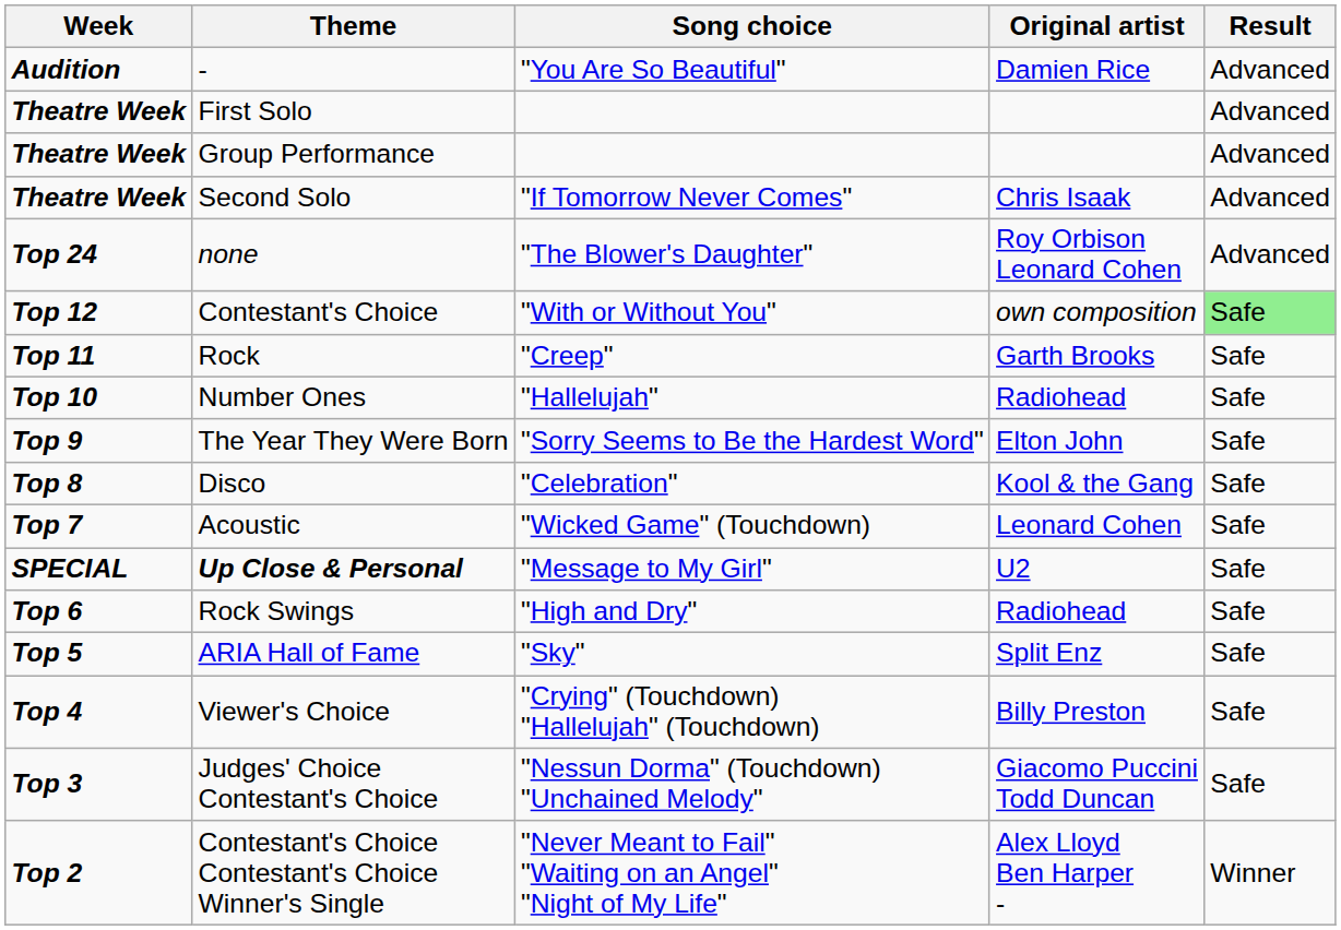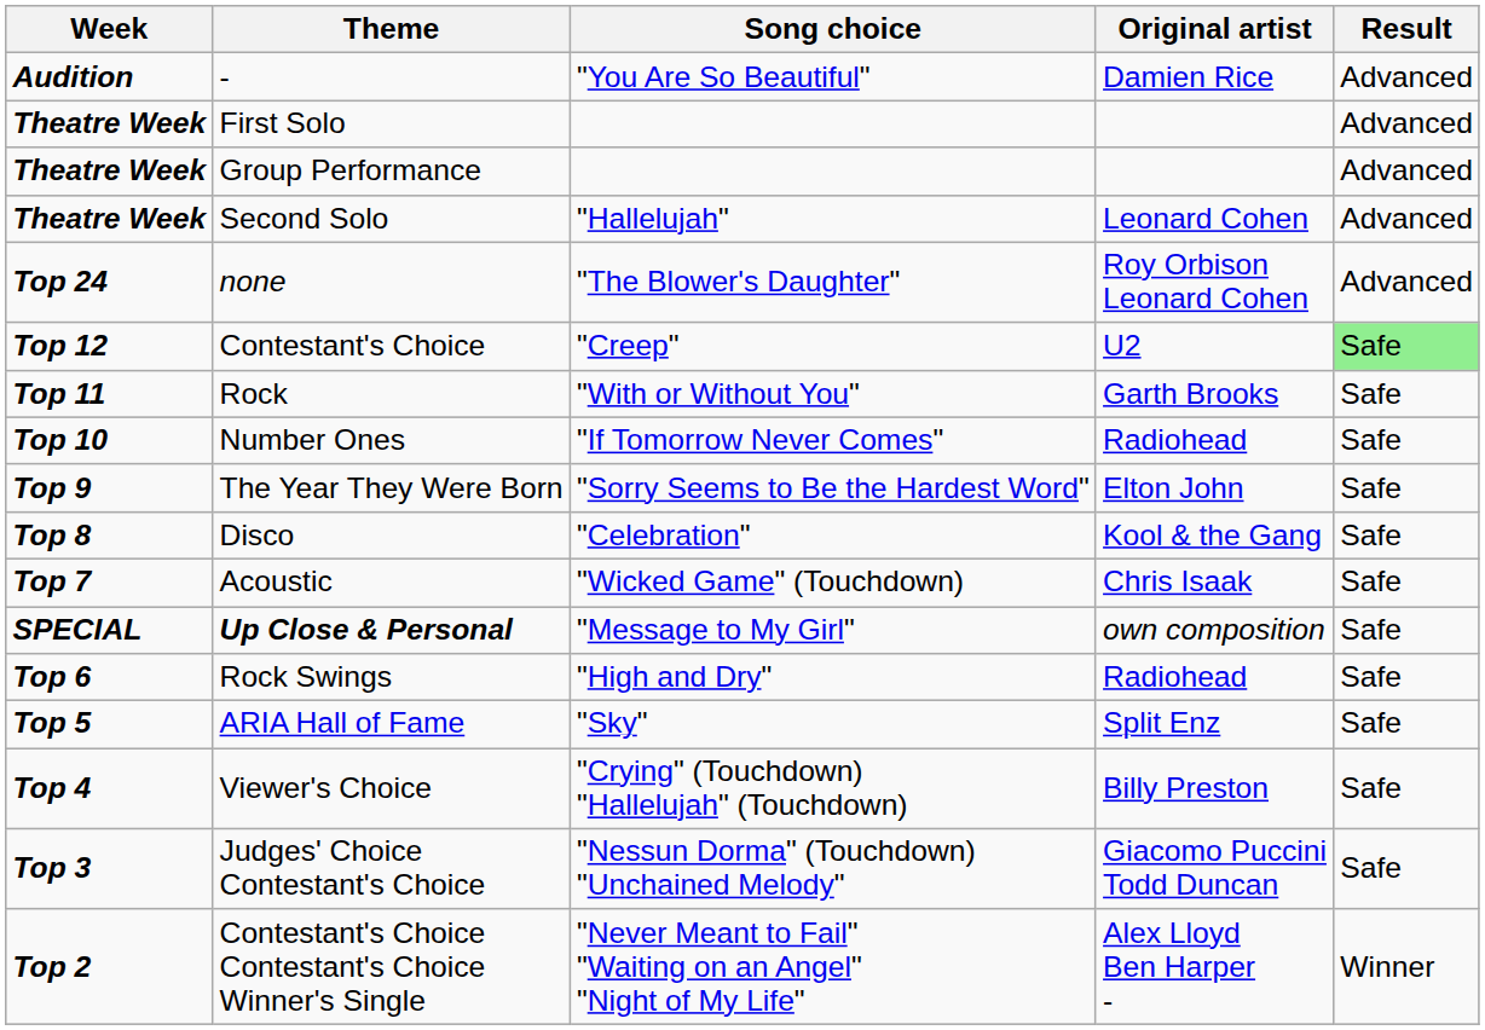Second Solo | Song choice: "If Tomorrow Never Comes" -> "Hallelujah"
Second Solo | Original artist: Chris Isaak -> Leonard Cohen
Contestant's Choice | Song choice: "With or Without You" -> "Creep"
Contestant's Choice | Original artist: own composition -> U2
Rock | Song choice: "Creep" -> "With or Without You"
Number Ones | Song choice: "Hallelujah" -> "If Tomorrow Never Comes"
Acoustic | Original artist: Leonard Cohen -> Chris Isaak
Up Close & Personal | Original artist: U2 -> own composition
